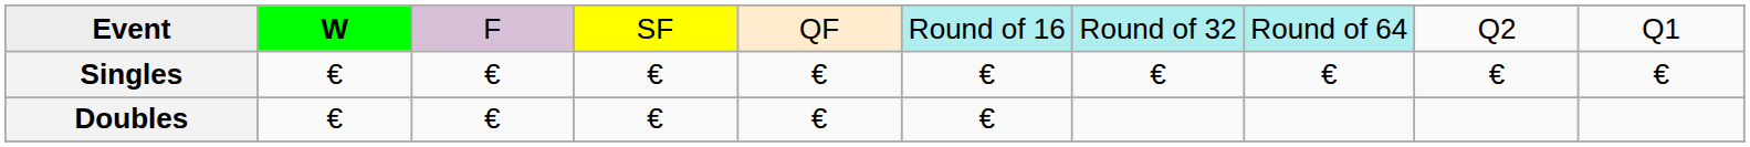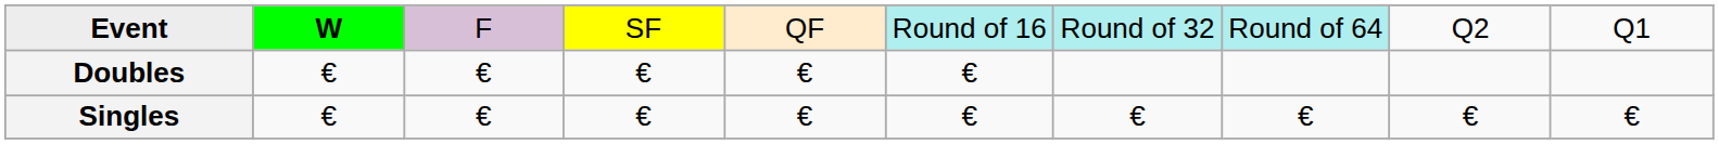rows swapped: Singles <-> Doubles
